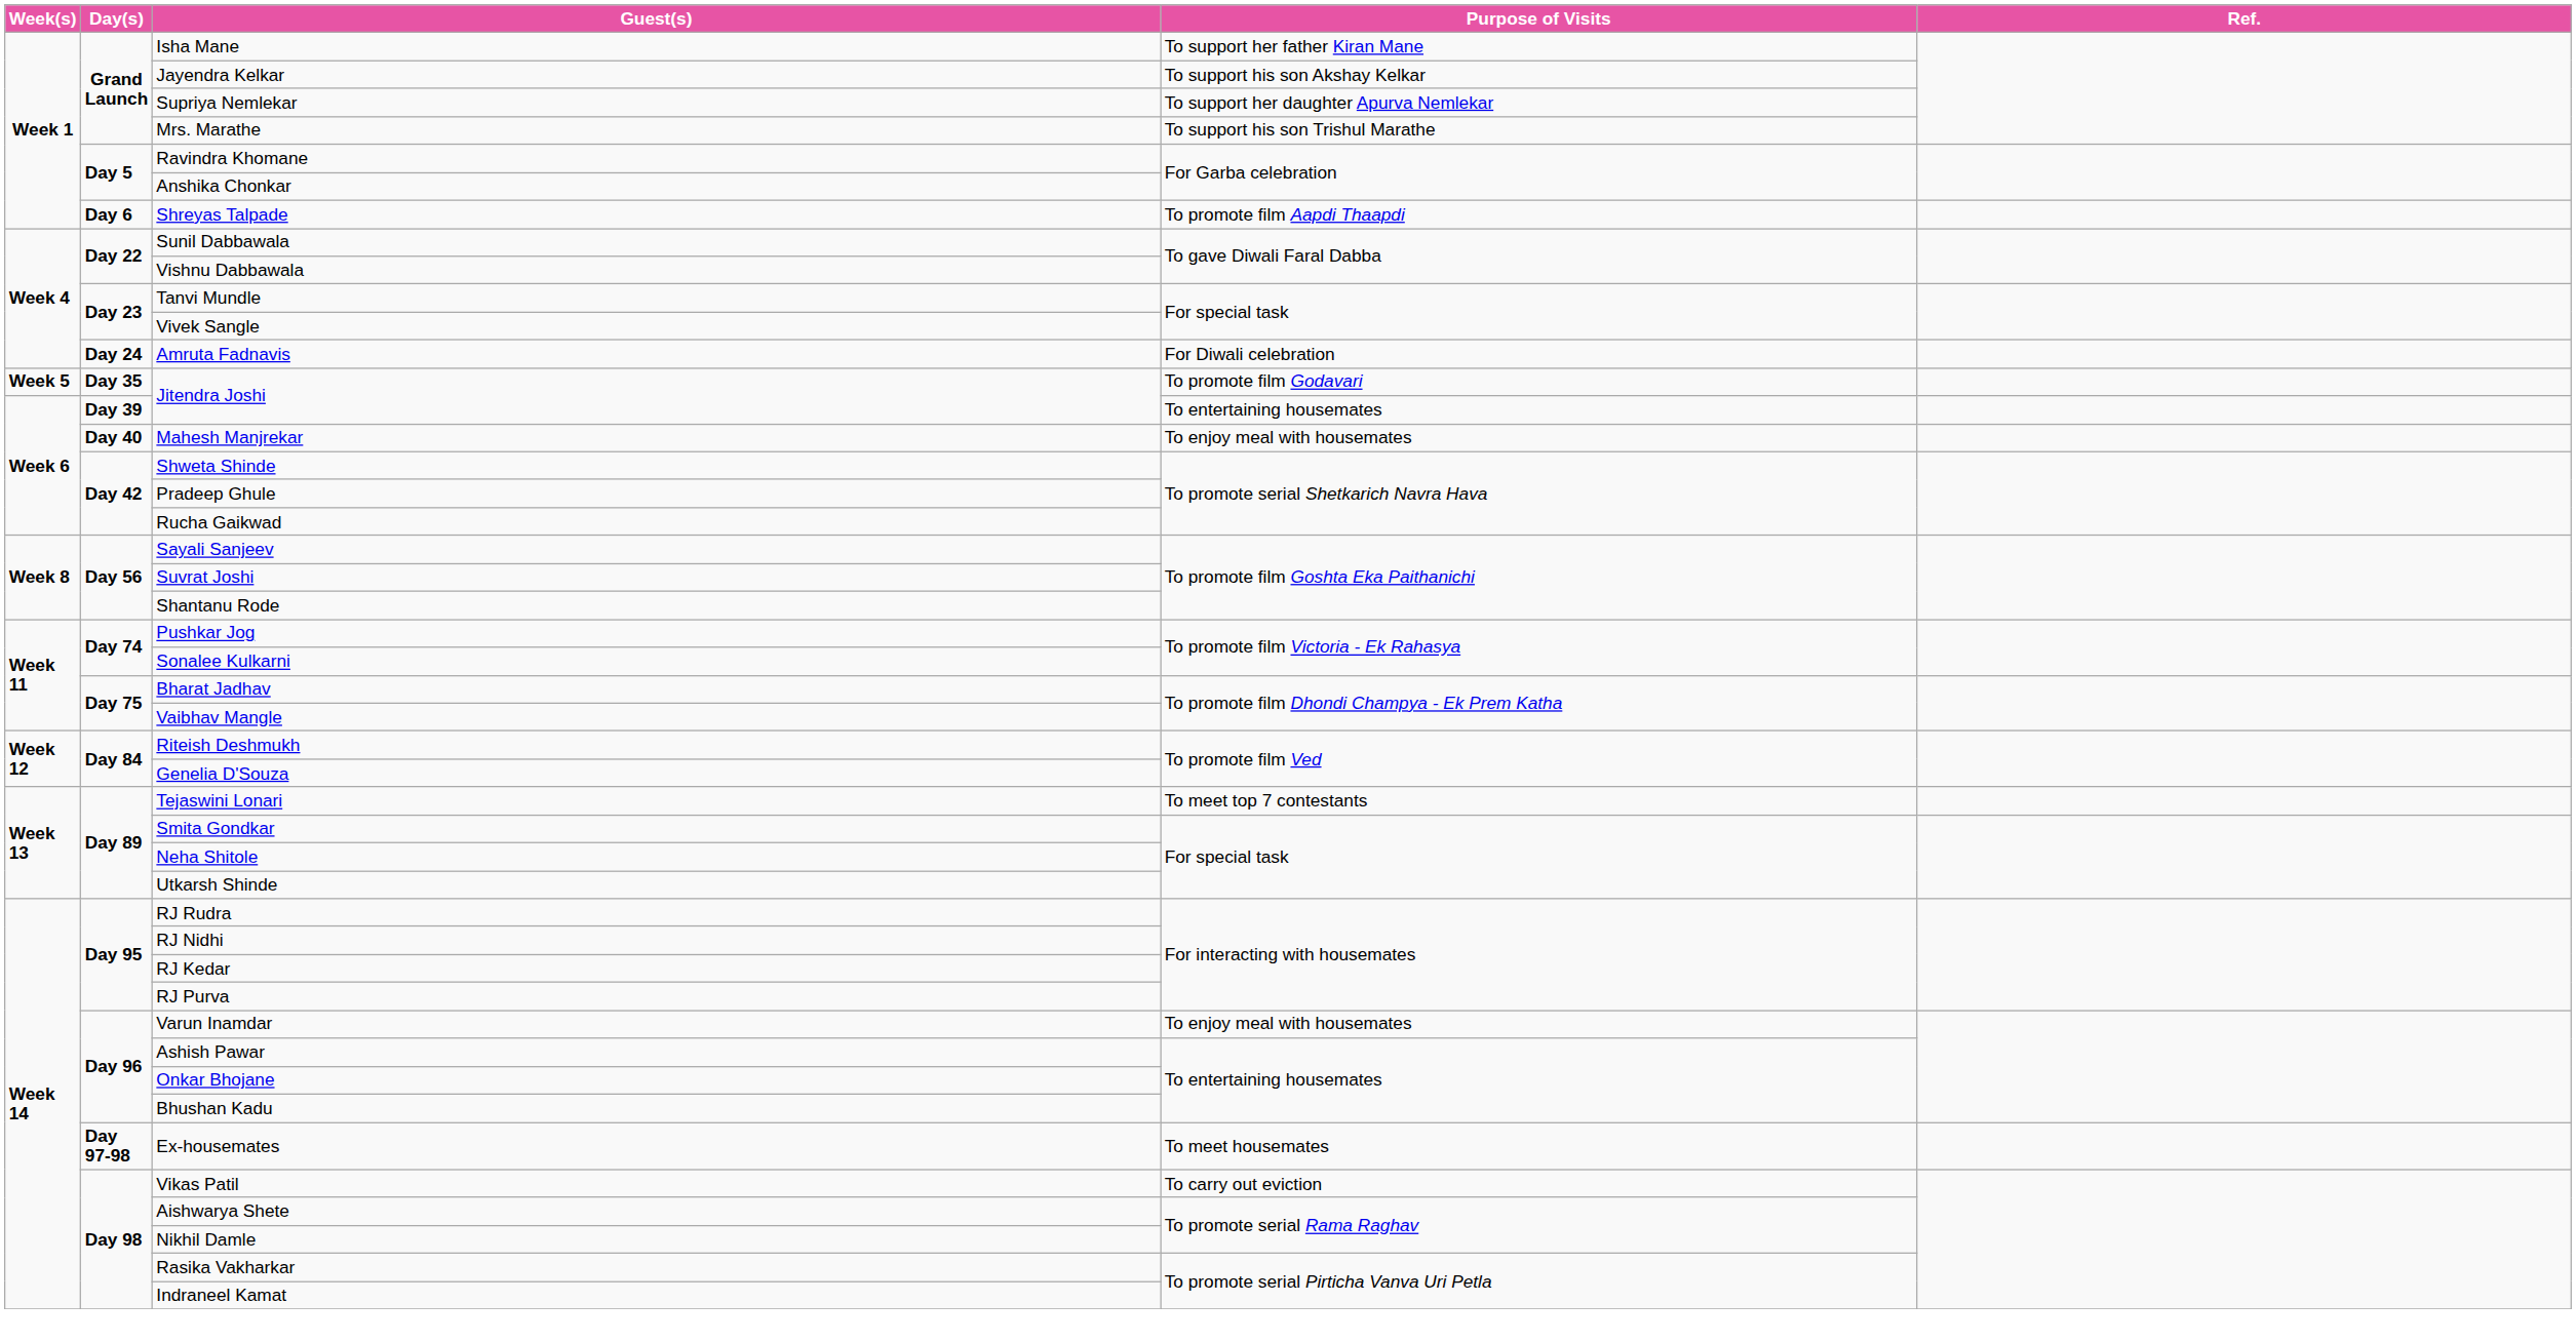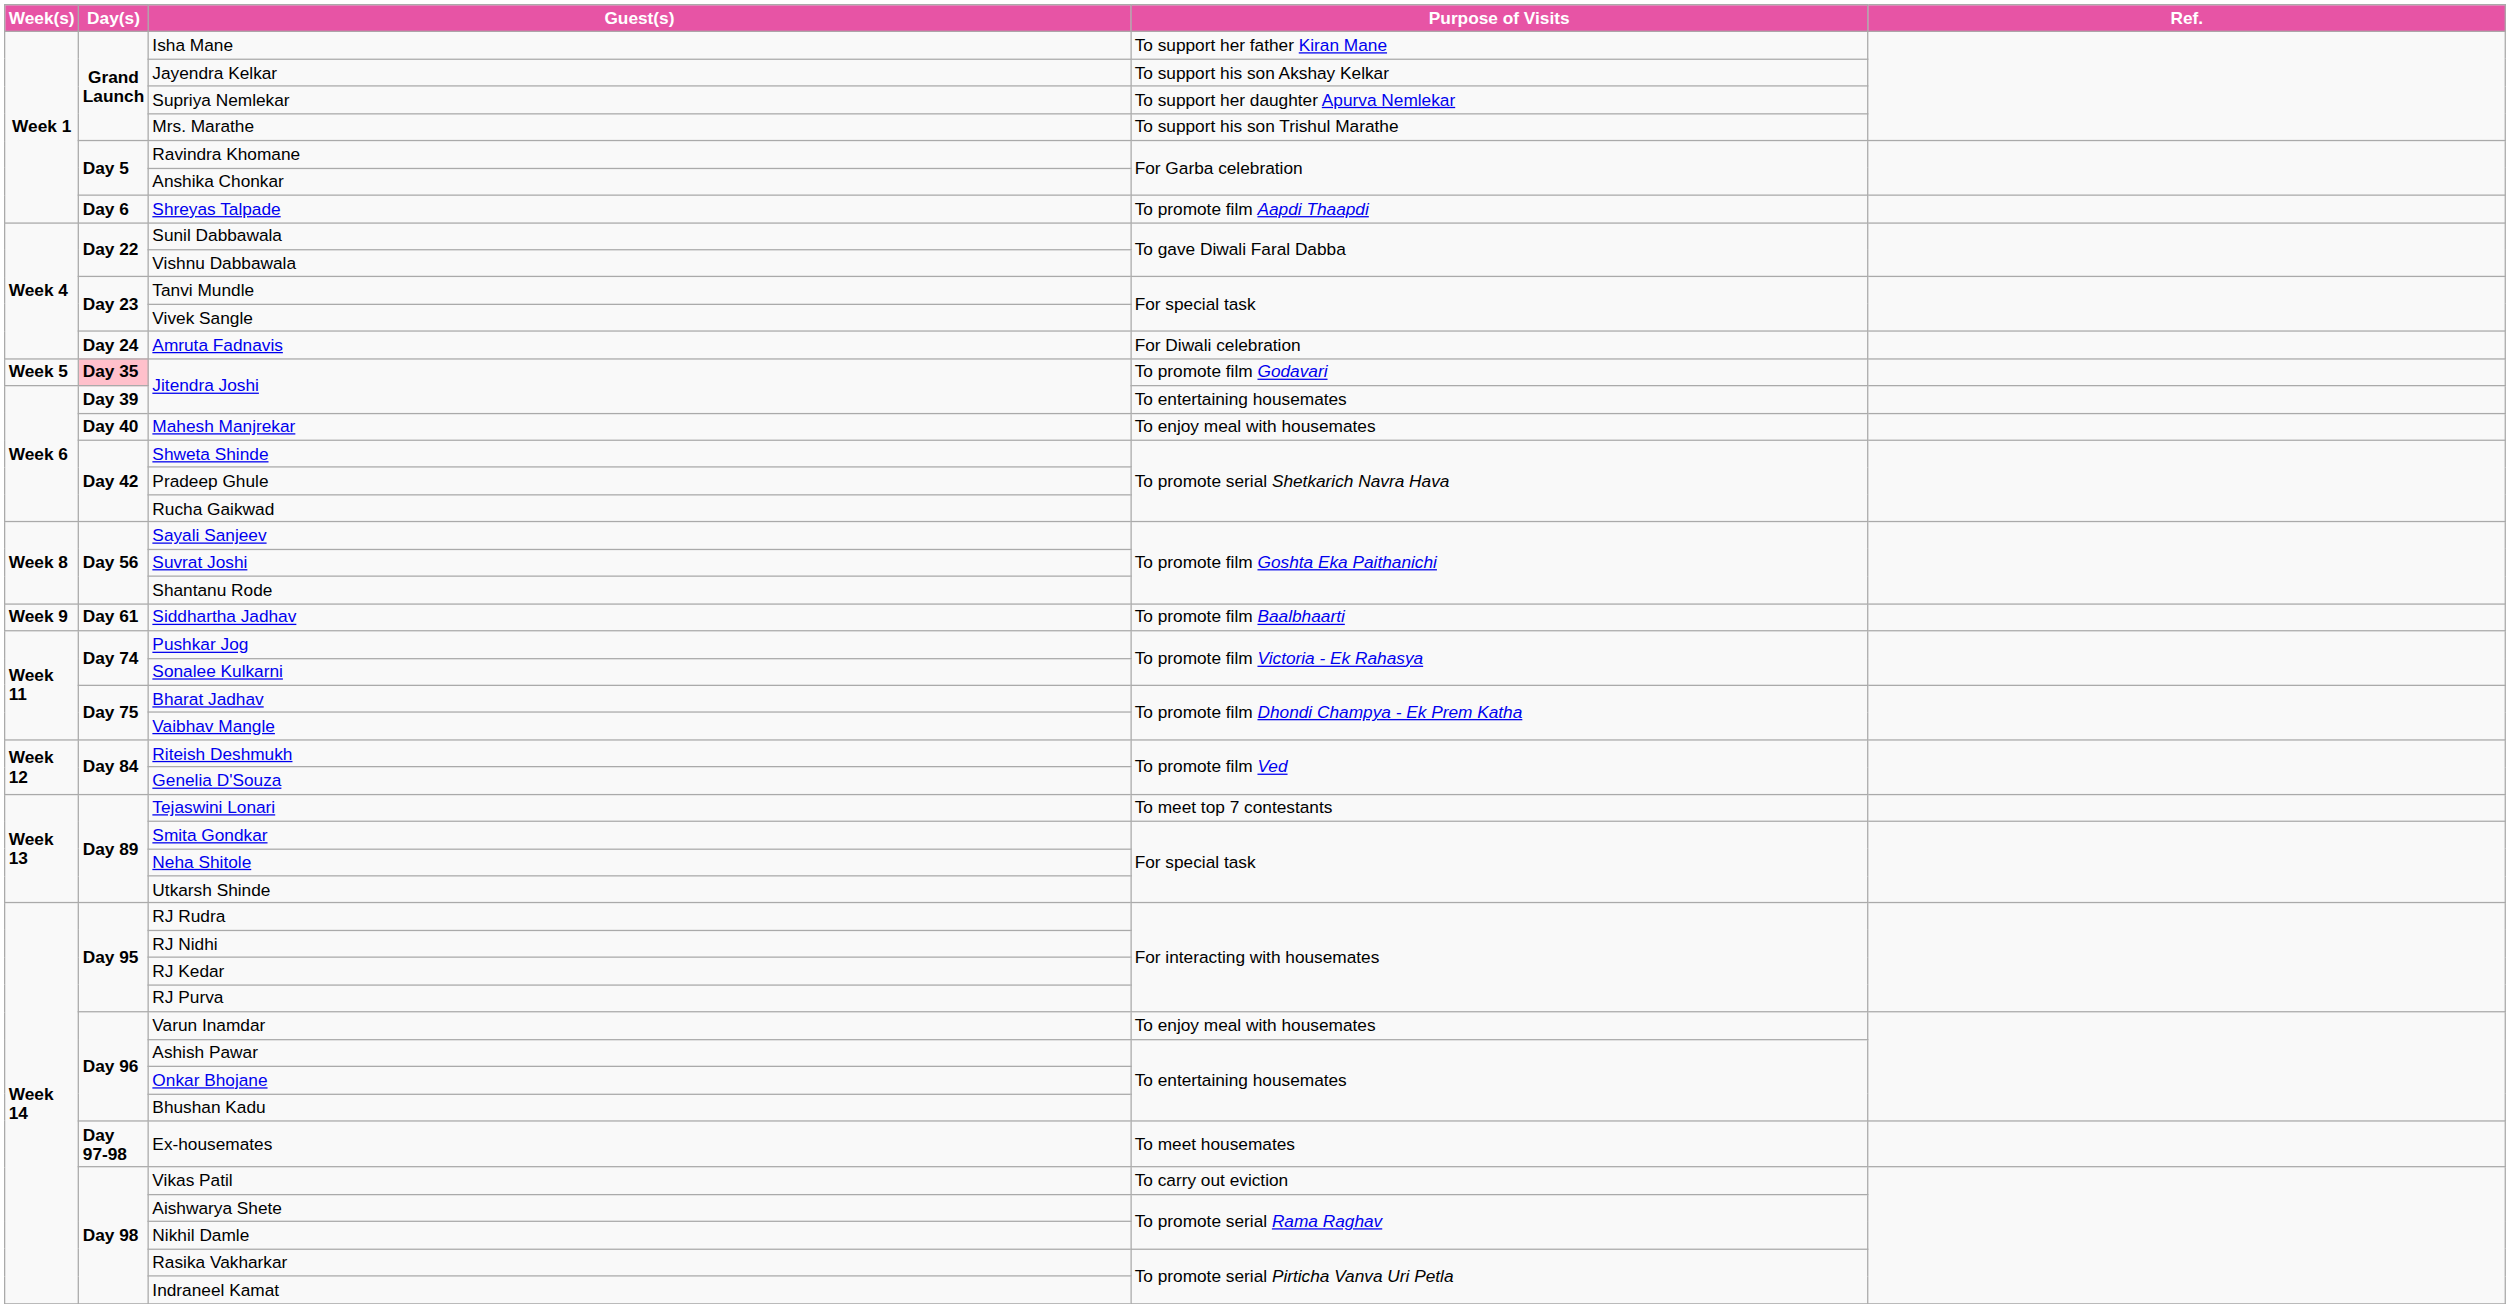Jitendra Joshi / To promote film Godavari | Day(s): no background -> pink background
+ row: Week 9 | Day 61 | Siddhartha Jadhav | To promote film Baalbhaarti
